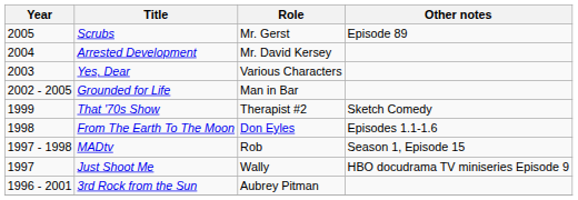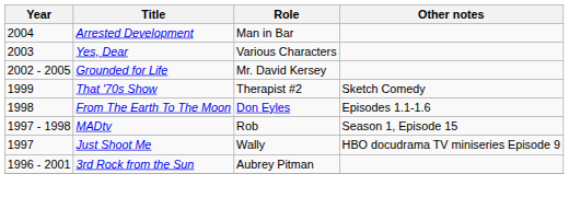- row: 2005 | Scrubs | Mr. Gerst | Episode 89
Arrested Development | Role: Mr. David Kersey -> Man in Bar
Grounded for Life | Role: Man in Bar -> Mr. David Kersey
